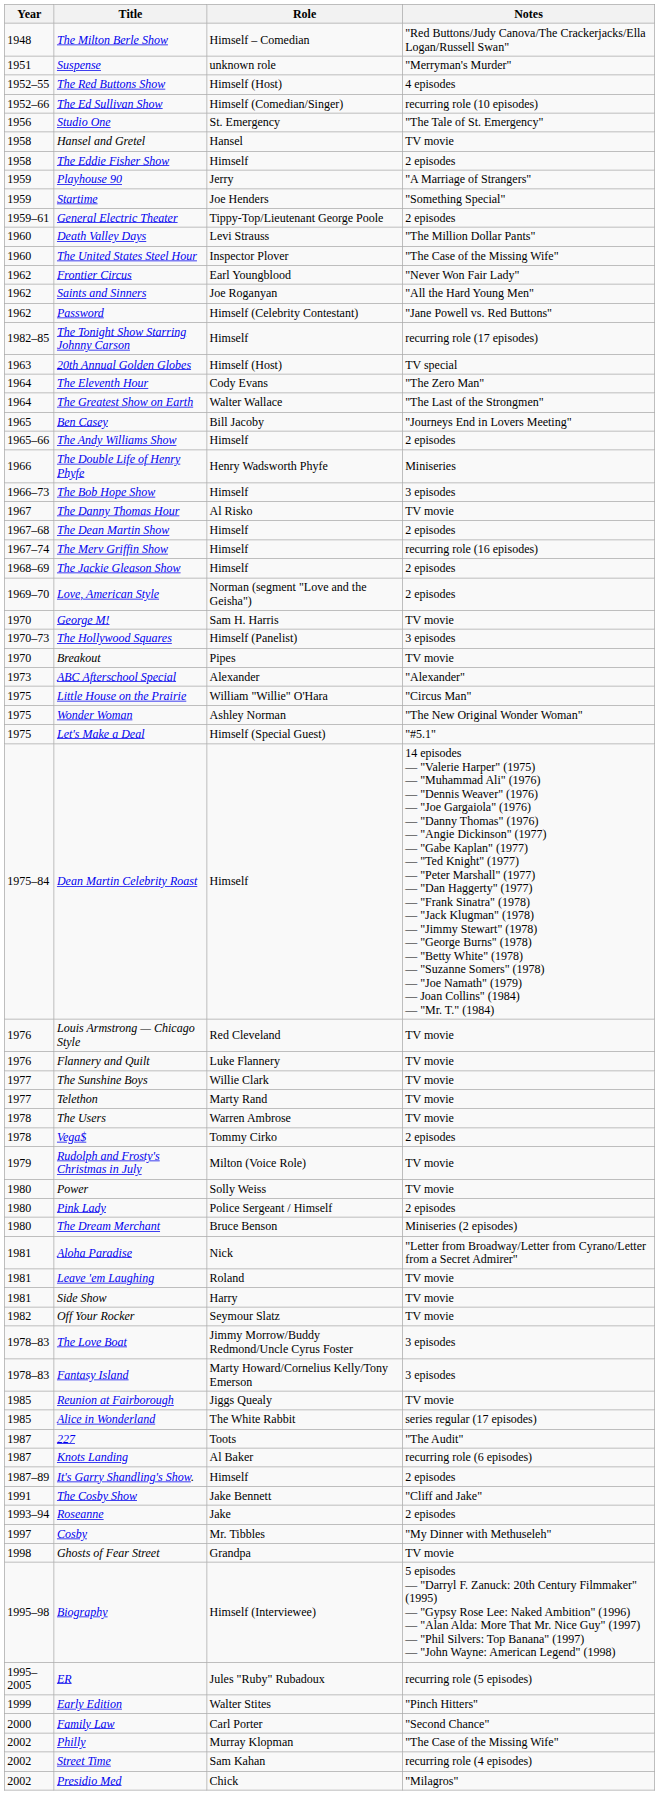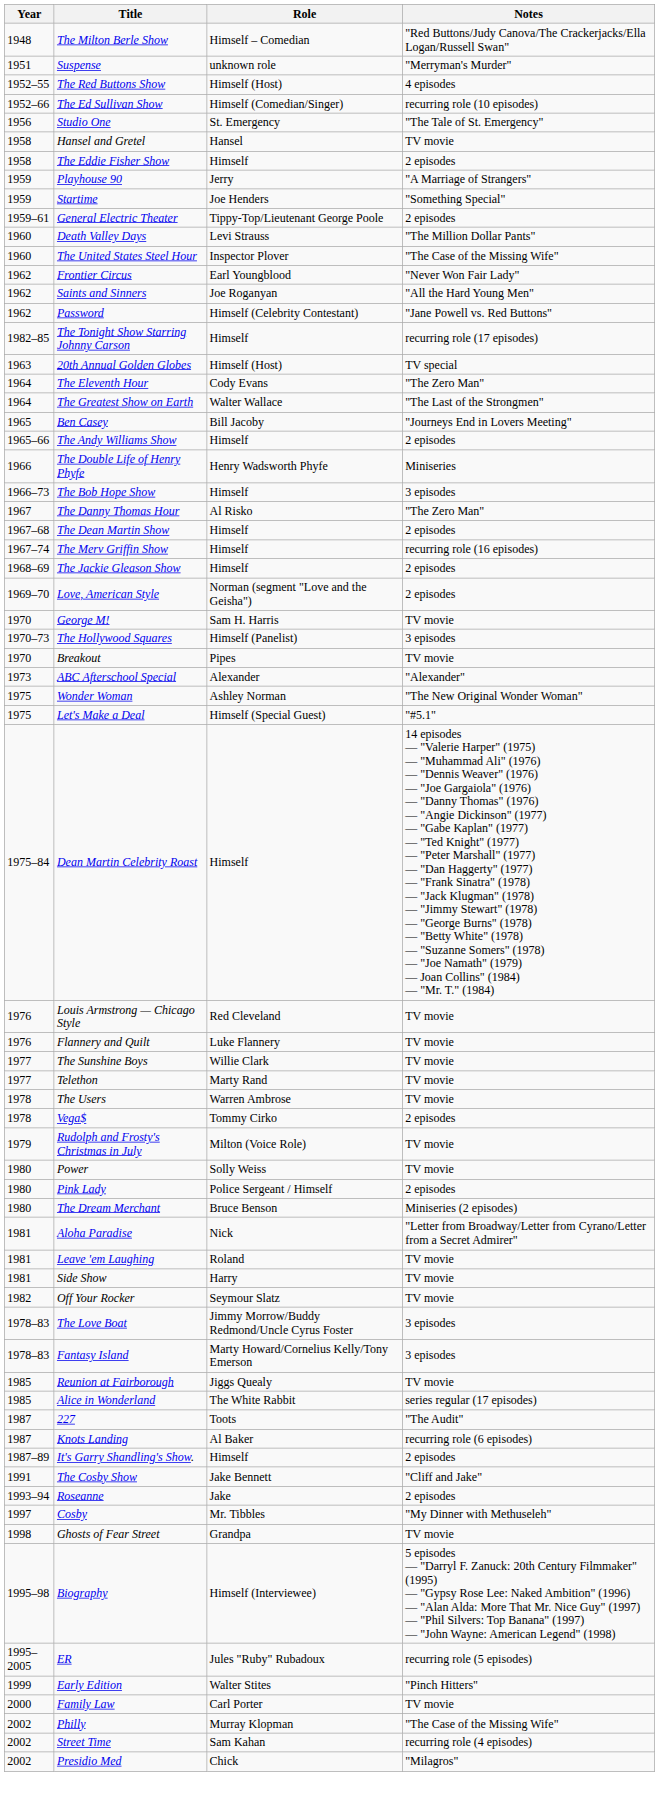The Danny Thomas Hour | Notes: TV movie -> "The Zero Man"
- row: 1975 | Little House on the Prairie | William "Willie" O'Hara | "Circus Man"
Family Law | Notes: "Second Chance" -> TV movie
